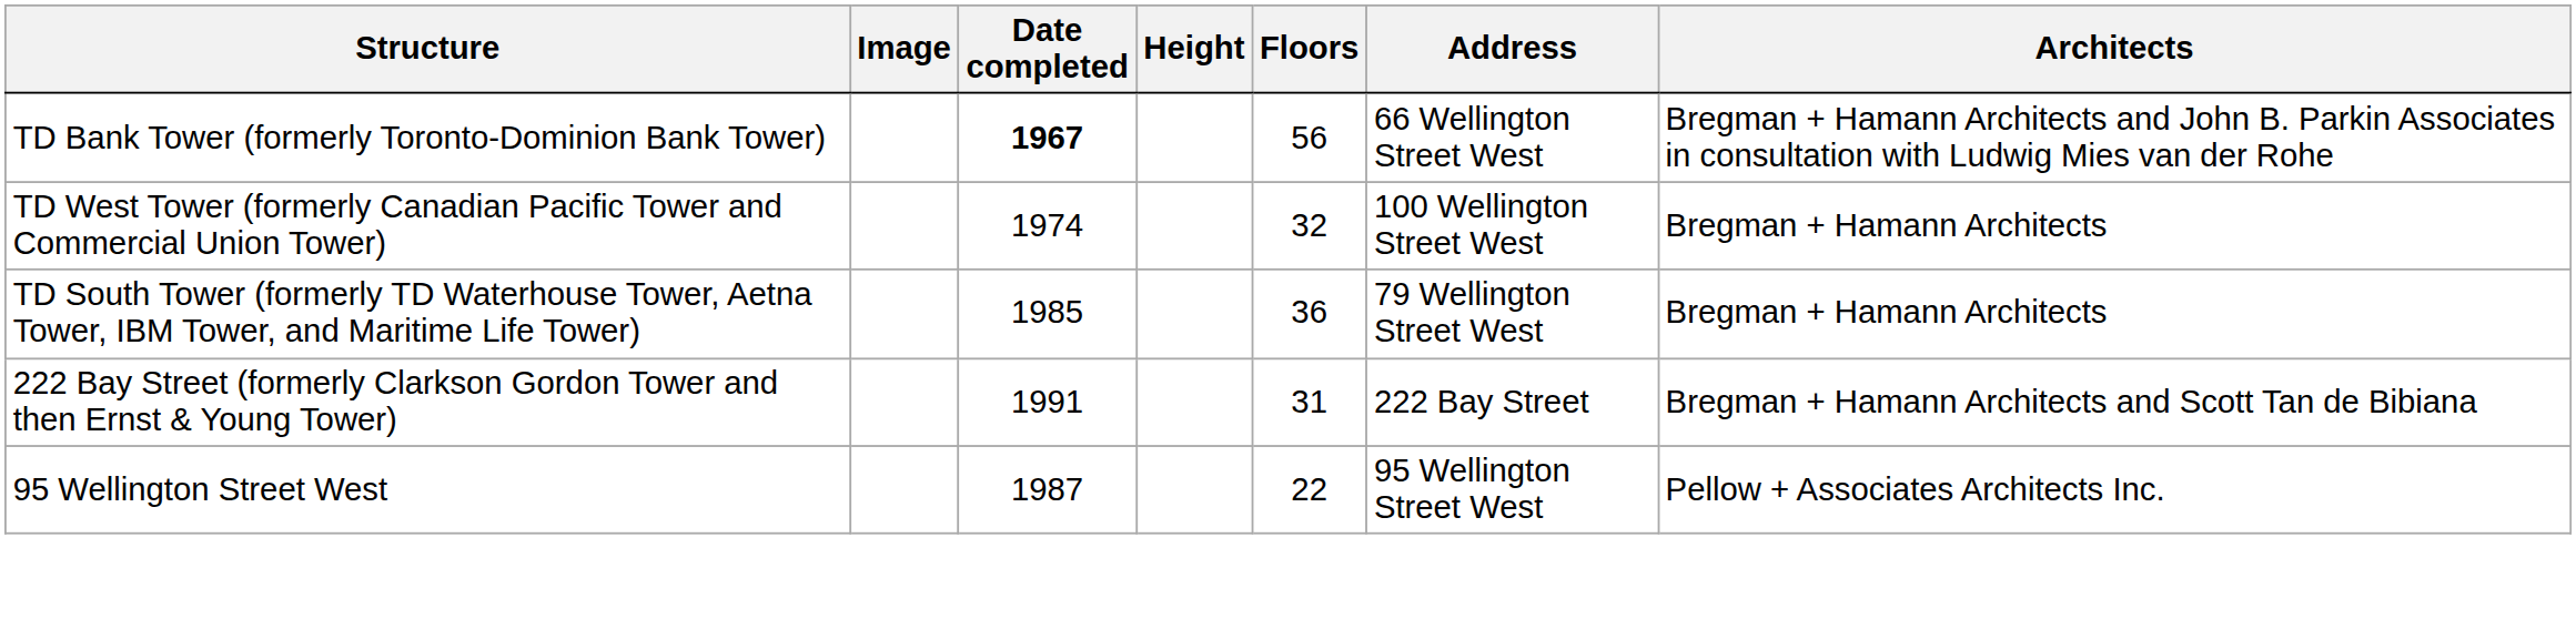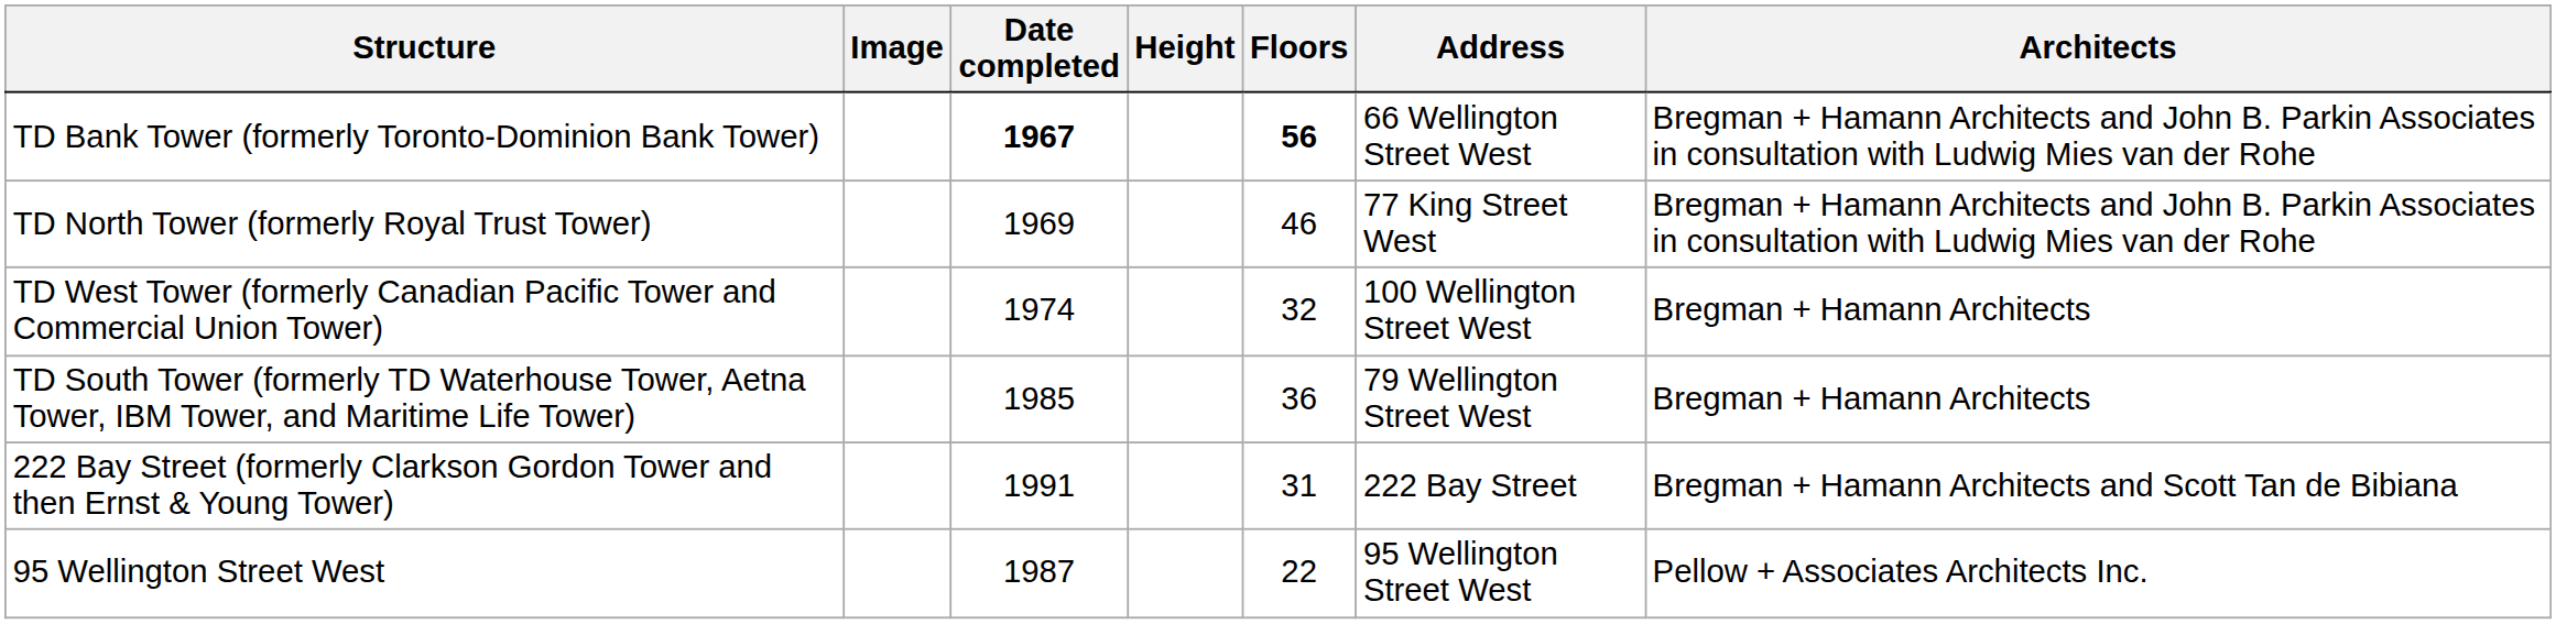TD Bank Tower (formerly Toronto-Dominion Bank Tower) | Floors: normal -> bold
+ row: TD North Tower (formerly Royal Trust Tower) | 1969 | 46 | 77 King Street West | Bregman + Hamann Architects and John B. Parkin Associates in consultation with Ludwig Mies van der Rohe
